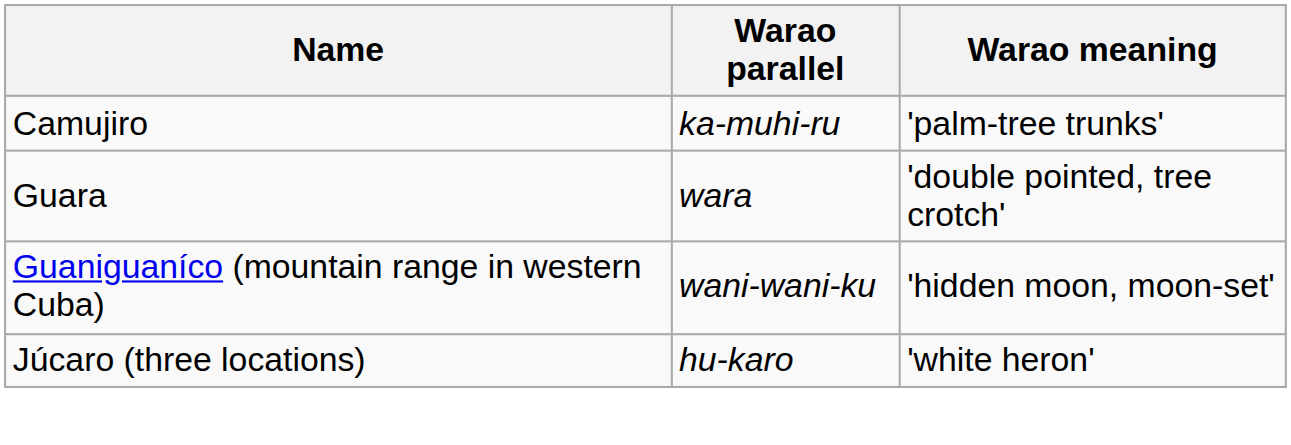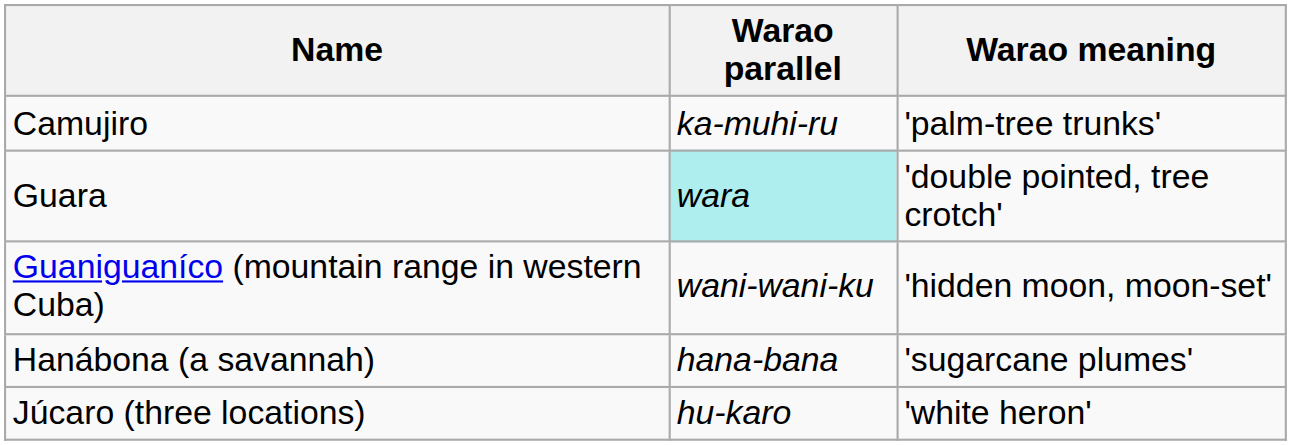Guara | Warao parallel: no background -> paleturquoise background
+ row: Hanábona (a savannah) | hana-bana | 'sugarcane plumes'
